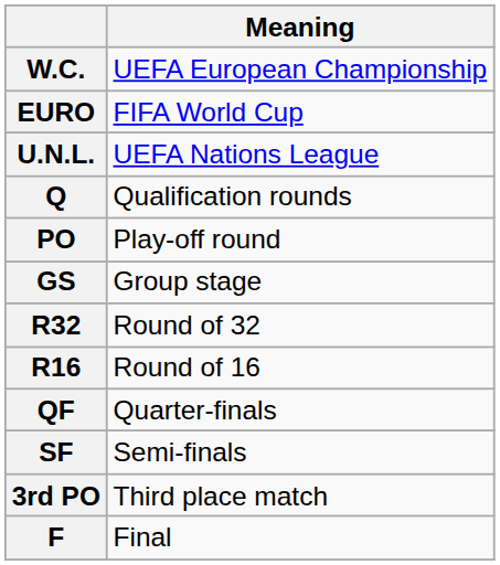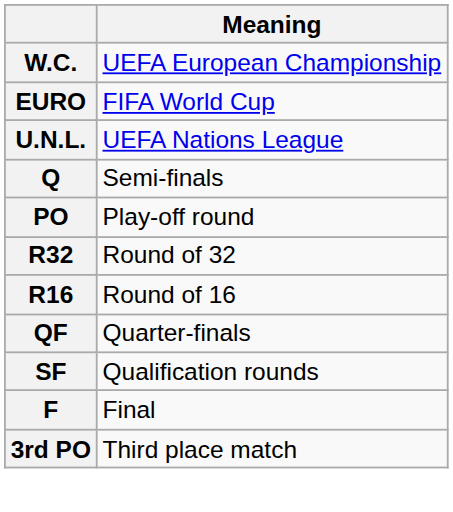Q | Meaning: Qualification rounds -> Semi-finals
- row: GS | Group stage
SF | Meaning: Semi-finals -> Qualification rounds
rows swapped: 3rd PO <-> F
